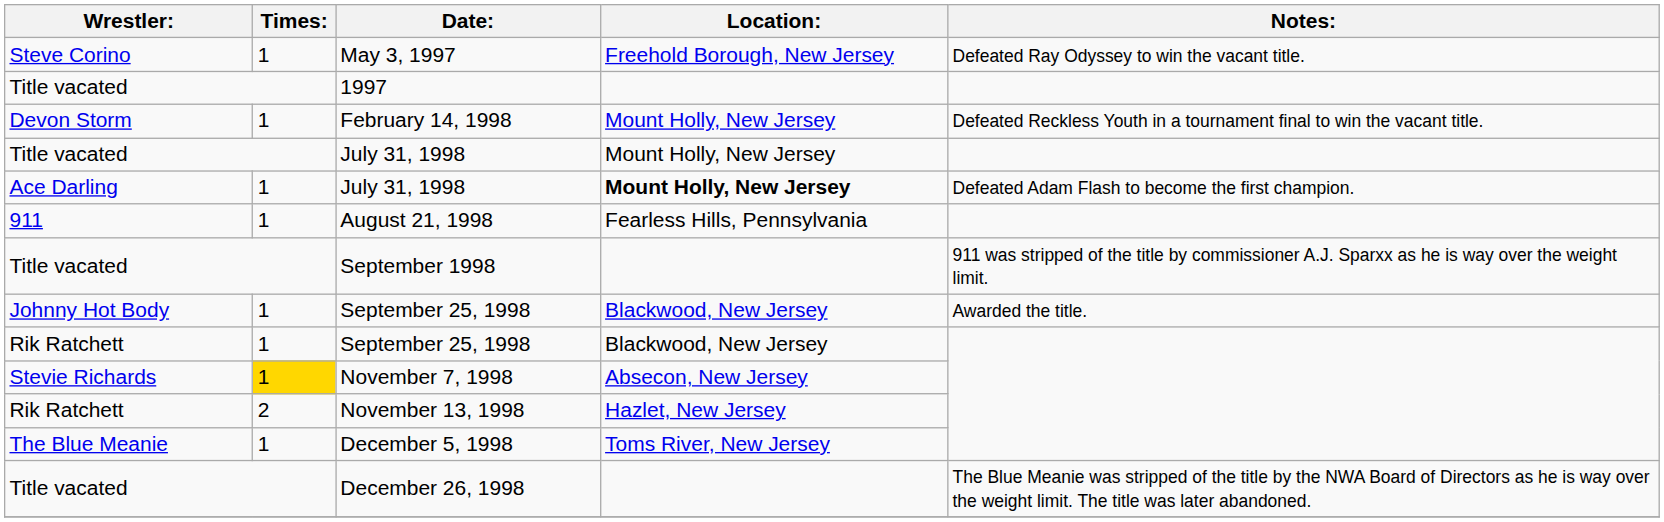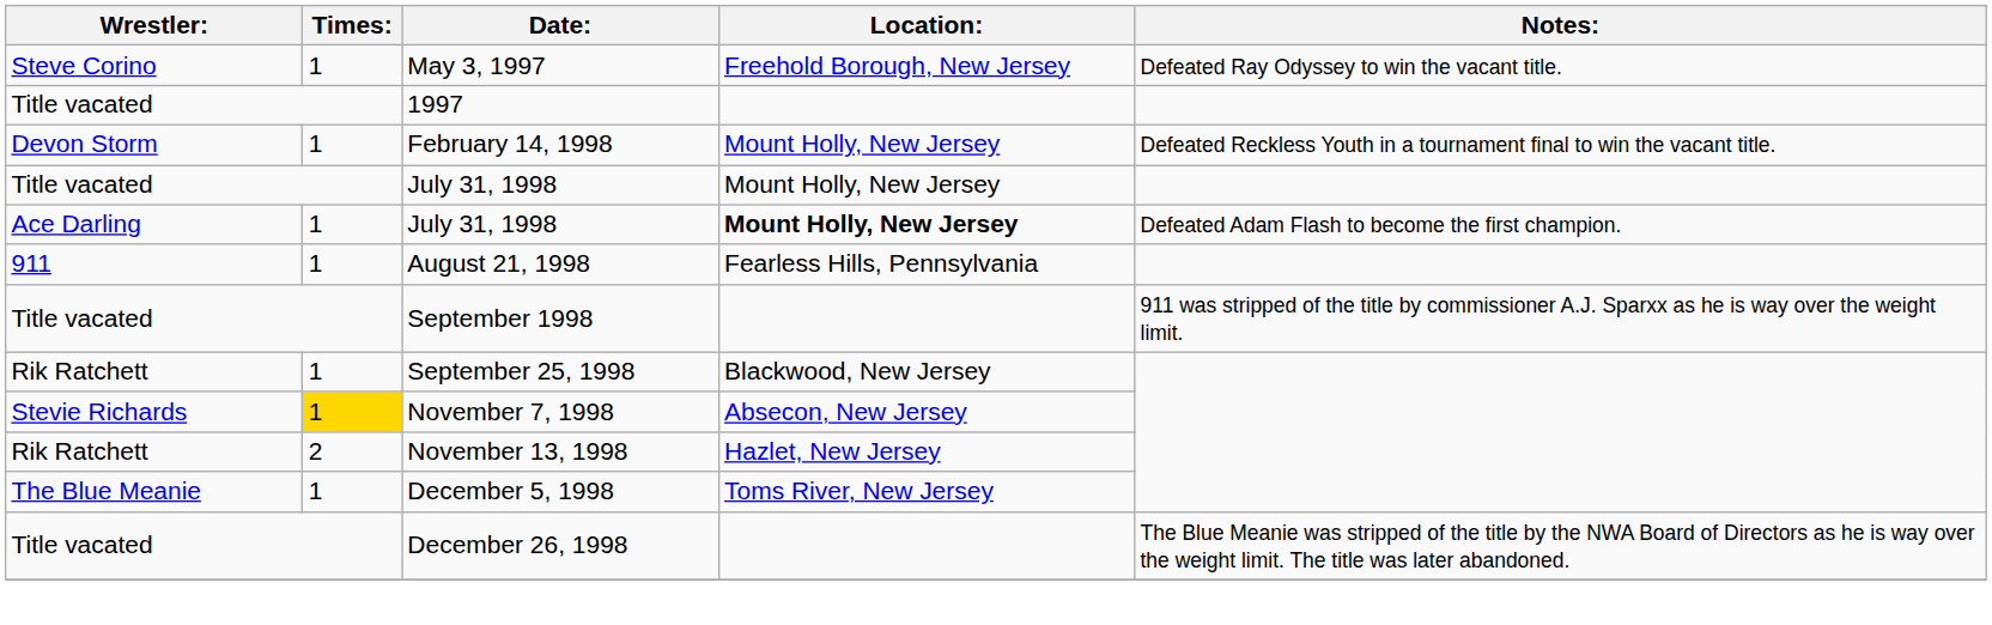- row: Johnny Hot Body | 1 | September 25, 1998 | Blackwood, New Jersey | Awarded the title.
